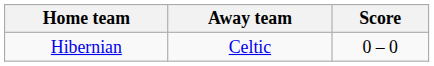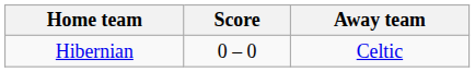columns swapped: Score <-> Away team
